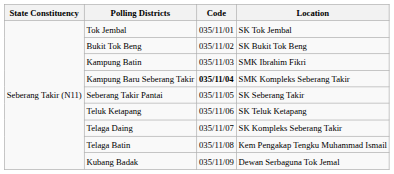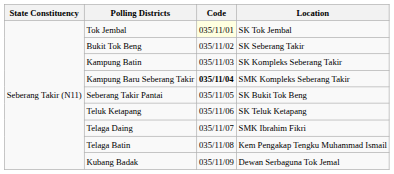Tok Jembal | Code: no background -> lightyellow background
Bukit Tok Beng | Location: SK Bukit Tok Beng -> SK Seberang Takir
Kampung Batin | Location: SMK Ibrahim Fikri -> SK Kompleks Seberang Takir
Seberang Takir Pantai | Location: SK Seberang Takir -> SK Bukit Tok Beng
Telaga Daing | Location: SK Kompleks Seberang Takir -> SMK Ibrahim Fikri
